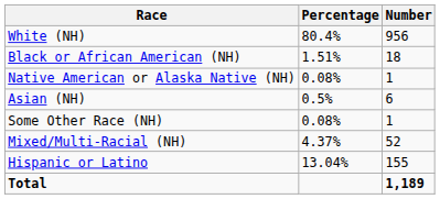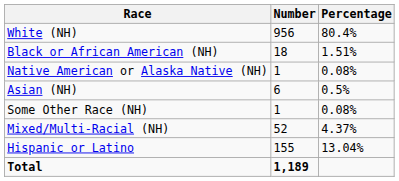columns swapped: Number <-> Percentage
